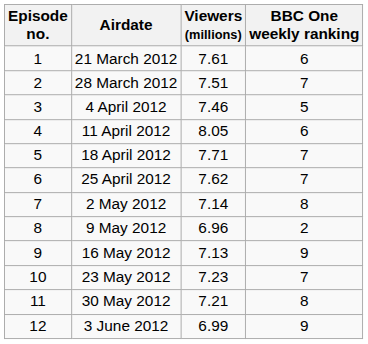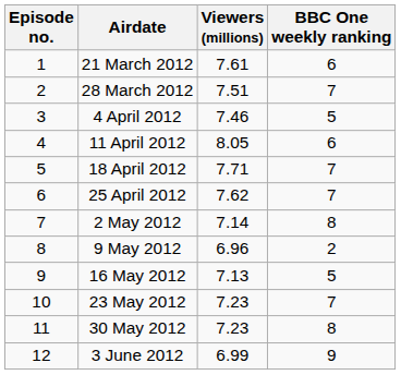16 May 2012 | BBC One weekly ranking: 9 -> 5
30 May 2012 | Viewers (millions): 7.21 -> 7.23
